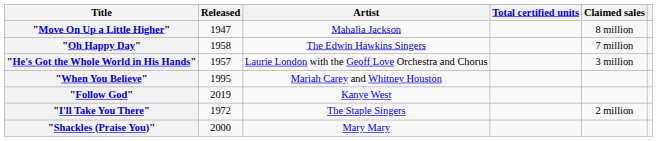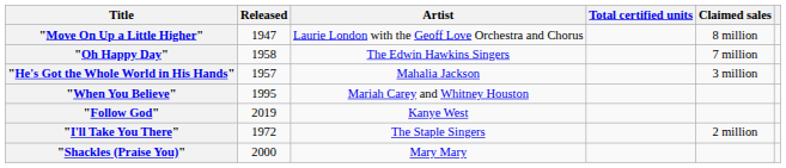"Move On Up a Little Higher" | Artist: Mahalia Jackson -> Laurie London with the Geoff Love Orchestra and Chorus
"He's Got the Whole World in His Hands" | Artist: Laurie London with the Geoff Love Orchestra and Chorus -> Mahalia Jackson
